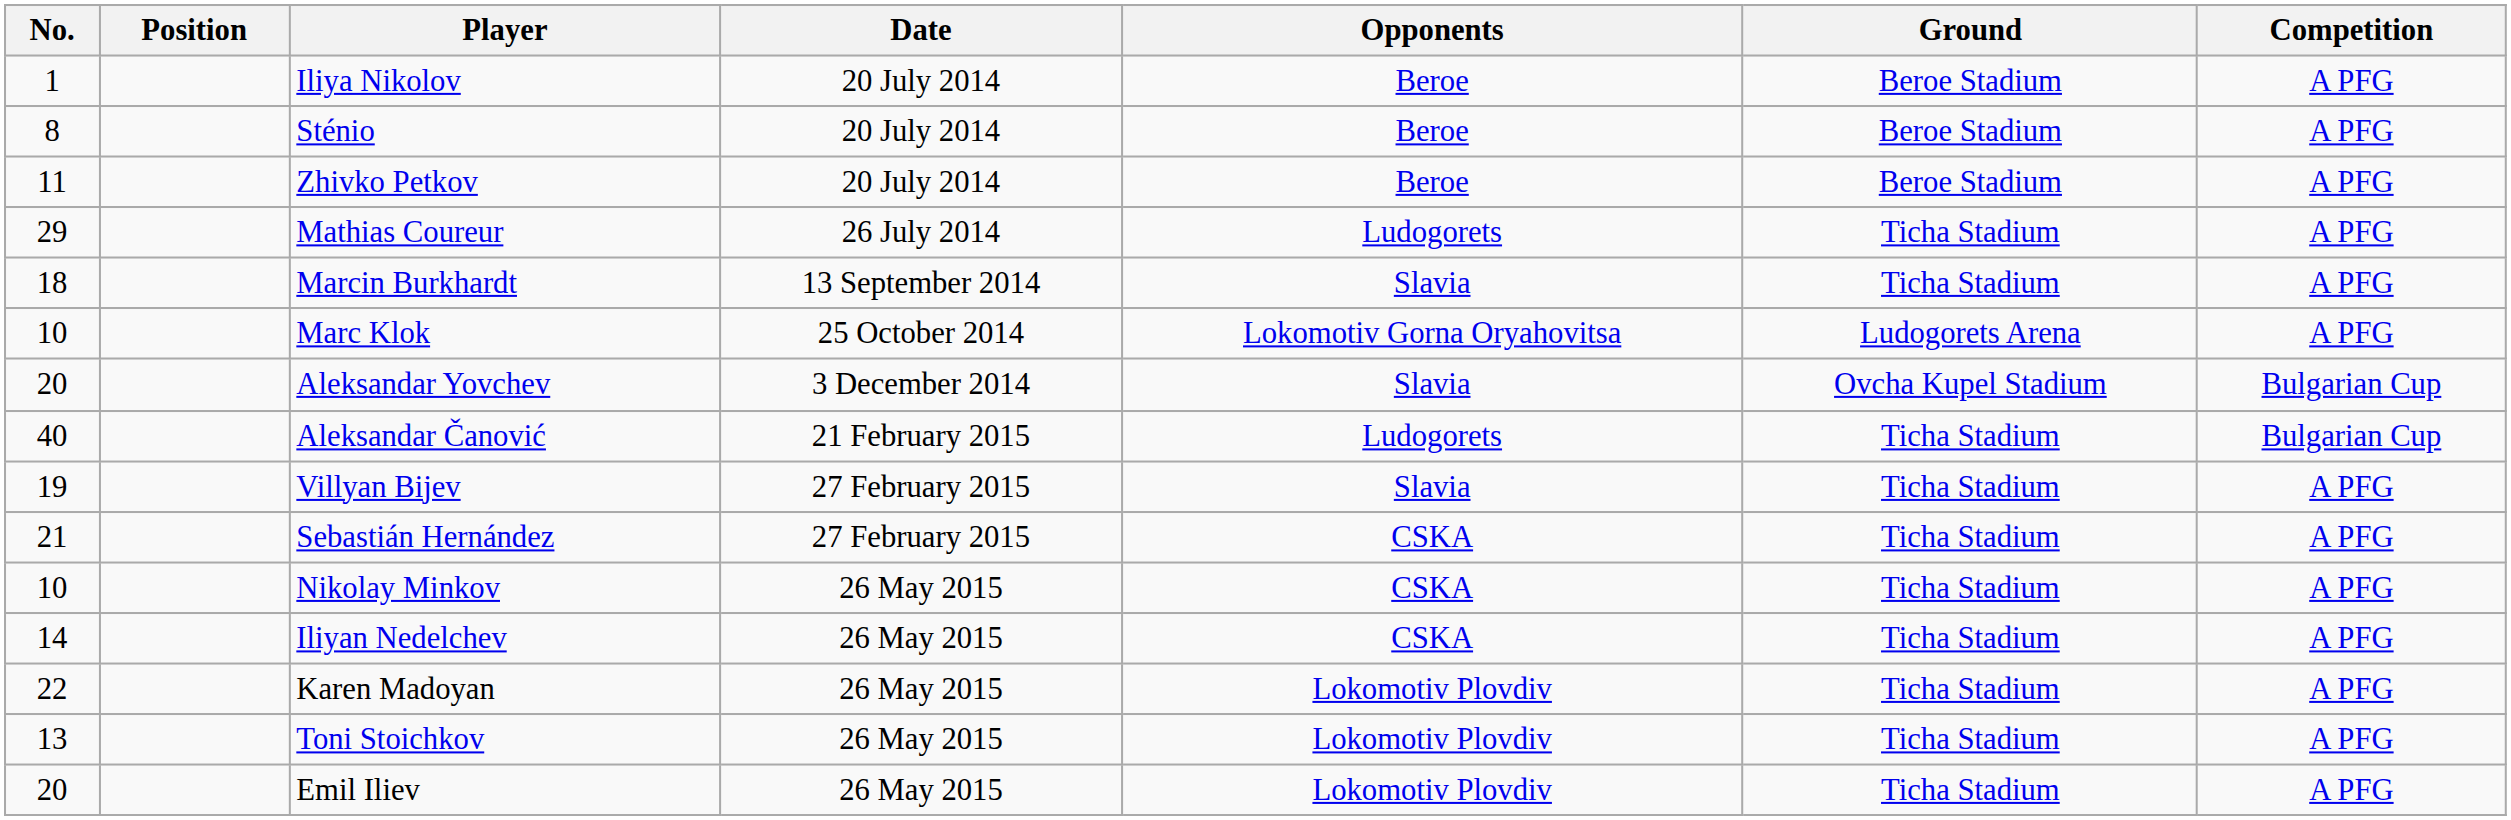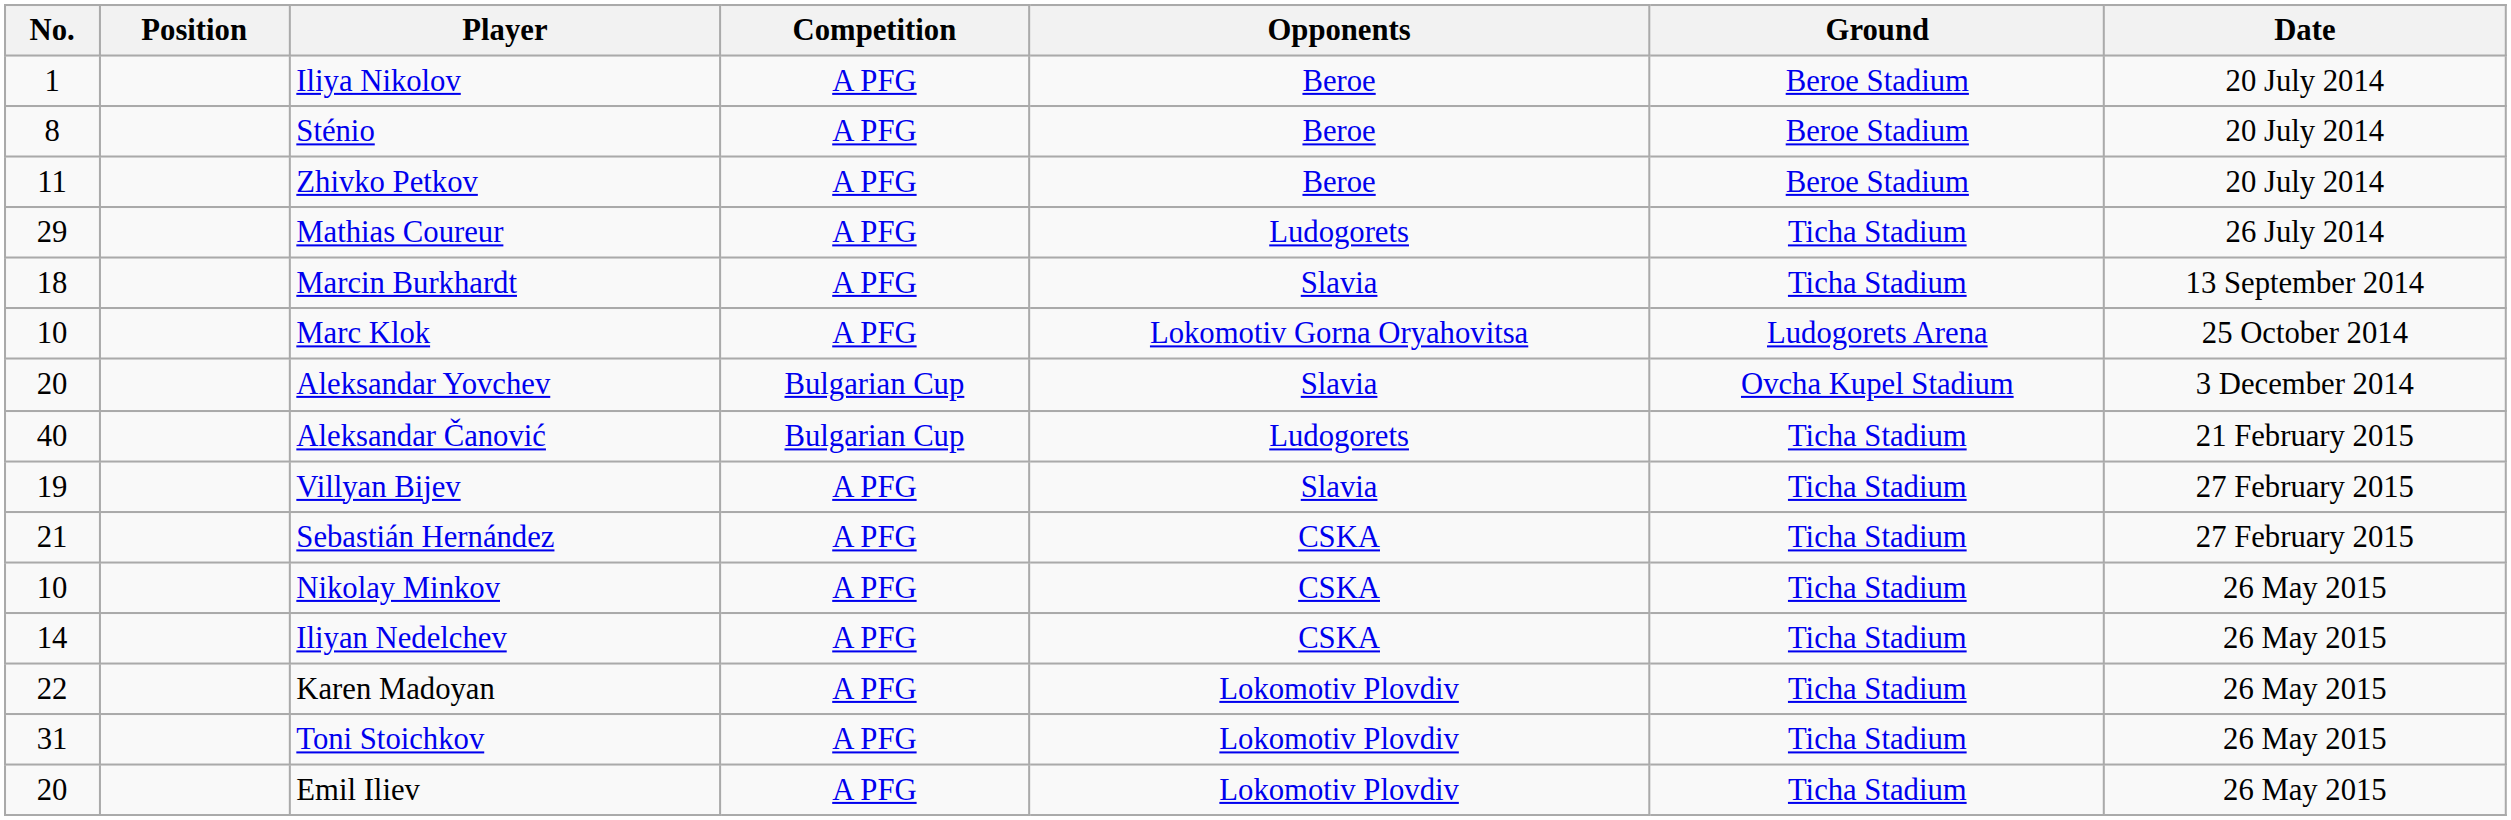columns swapped: Date <-> Competition
Toni Stoichkov | No.: 13 -> 31
